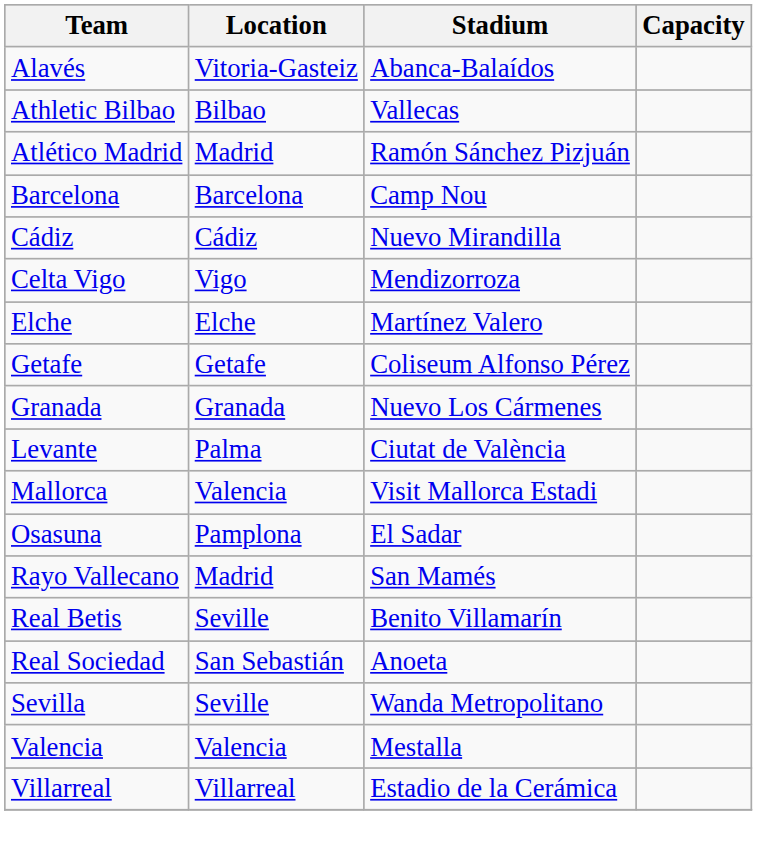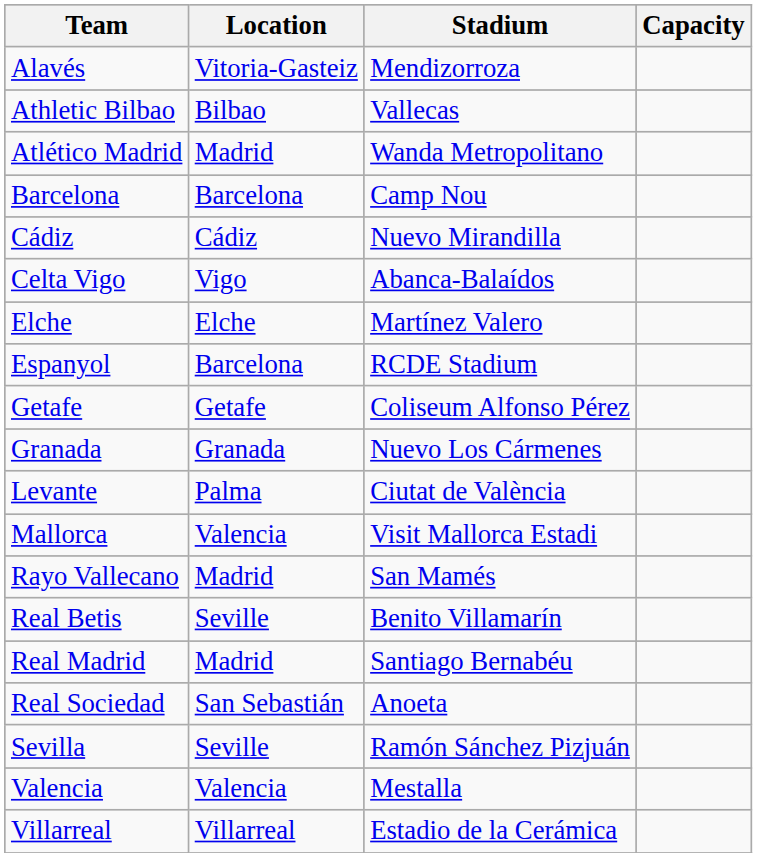Alavés | Stadium: Abanca-Balaídos -> Mendizorroza
Atlético Madrid | Stadium: Ramón Sánchez Pizjuán -> Wanda Metropolitano
Celta Vigo | Stadium: Mendizorroza -> Abanca-Balaídos
+ row: Espanyol | Barcelona | RCDE Stadium
- row: Osasuna | Pamplona | El Sadar
+ row: Real Madrid | Madrid | Santiago Bernabéu
Sevilla | Stadium: Wanda Metropolitano -> Ramón Sánchez Pizjuán
